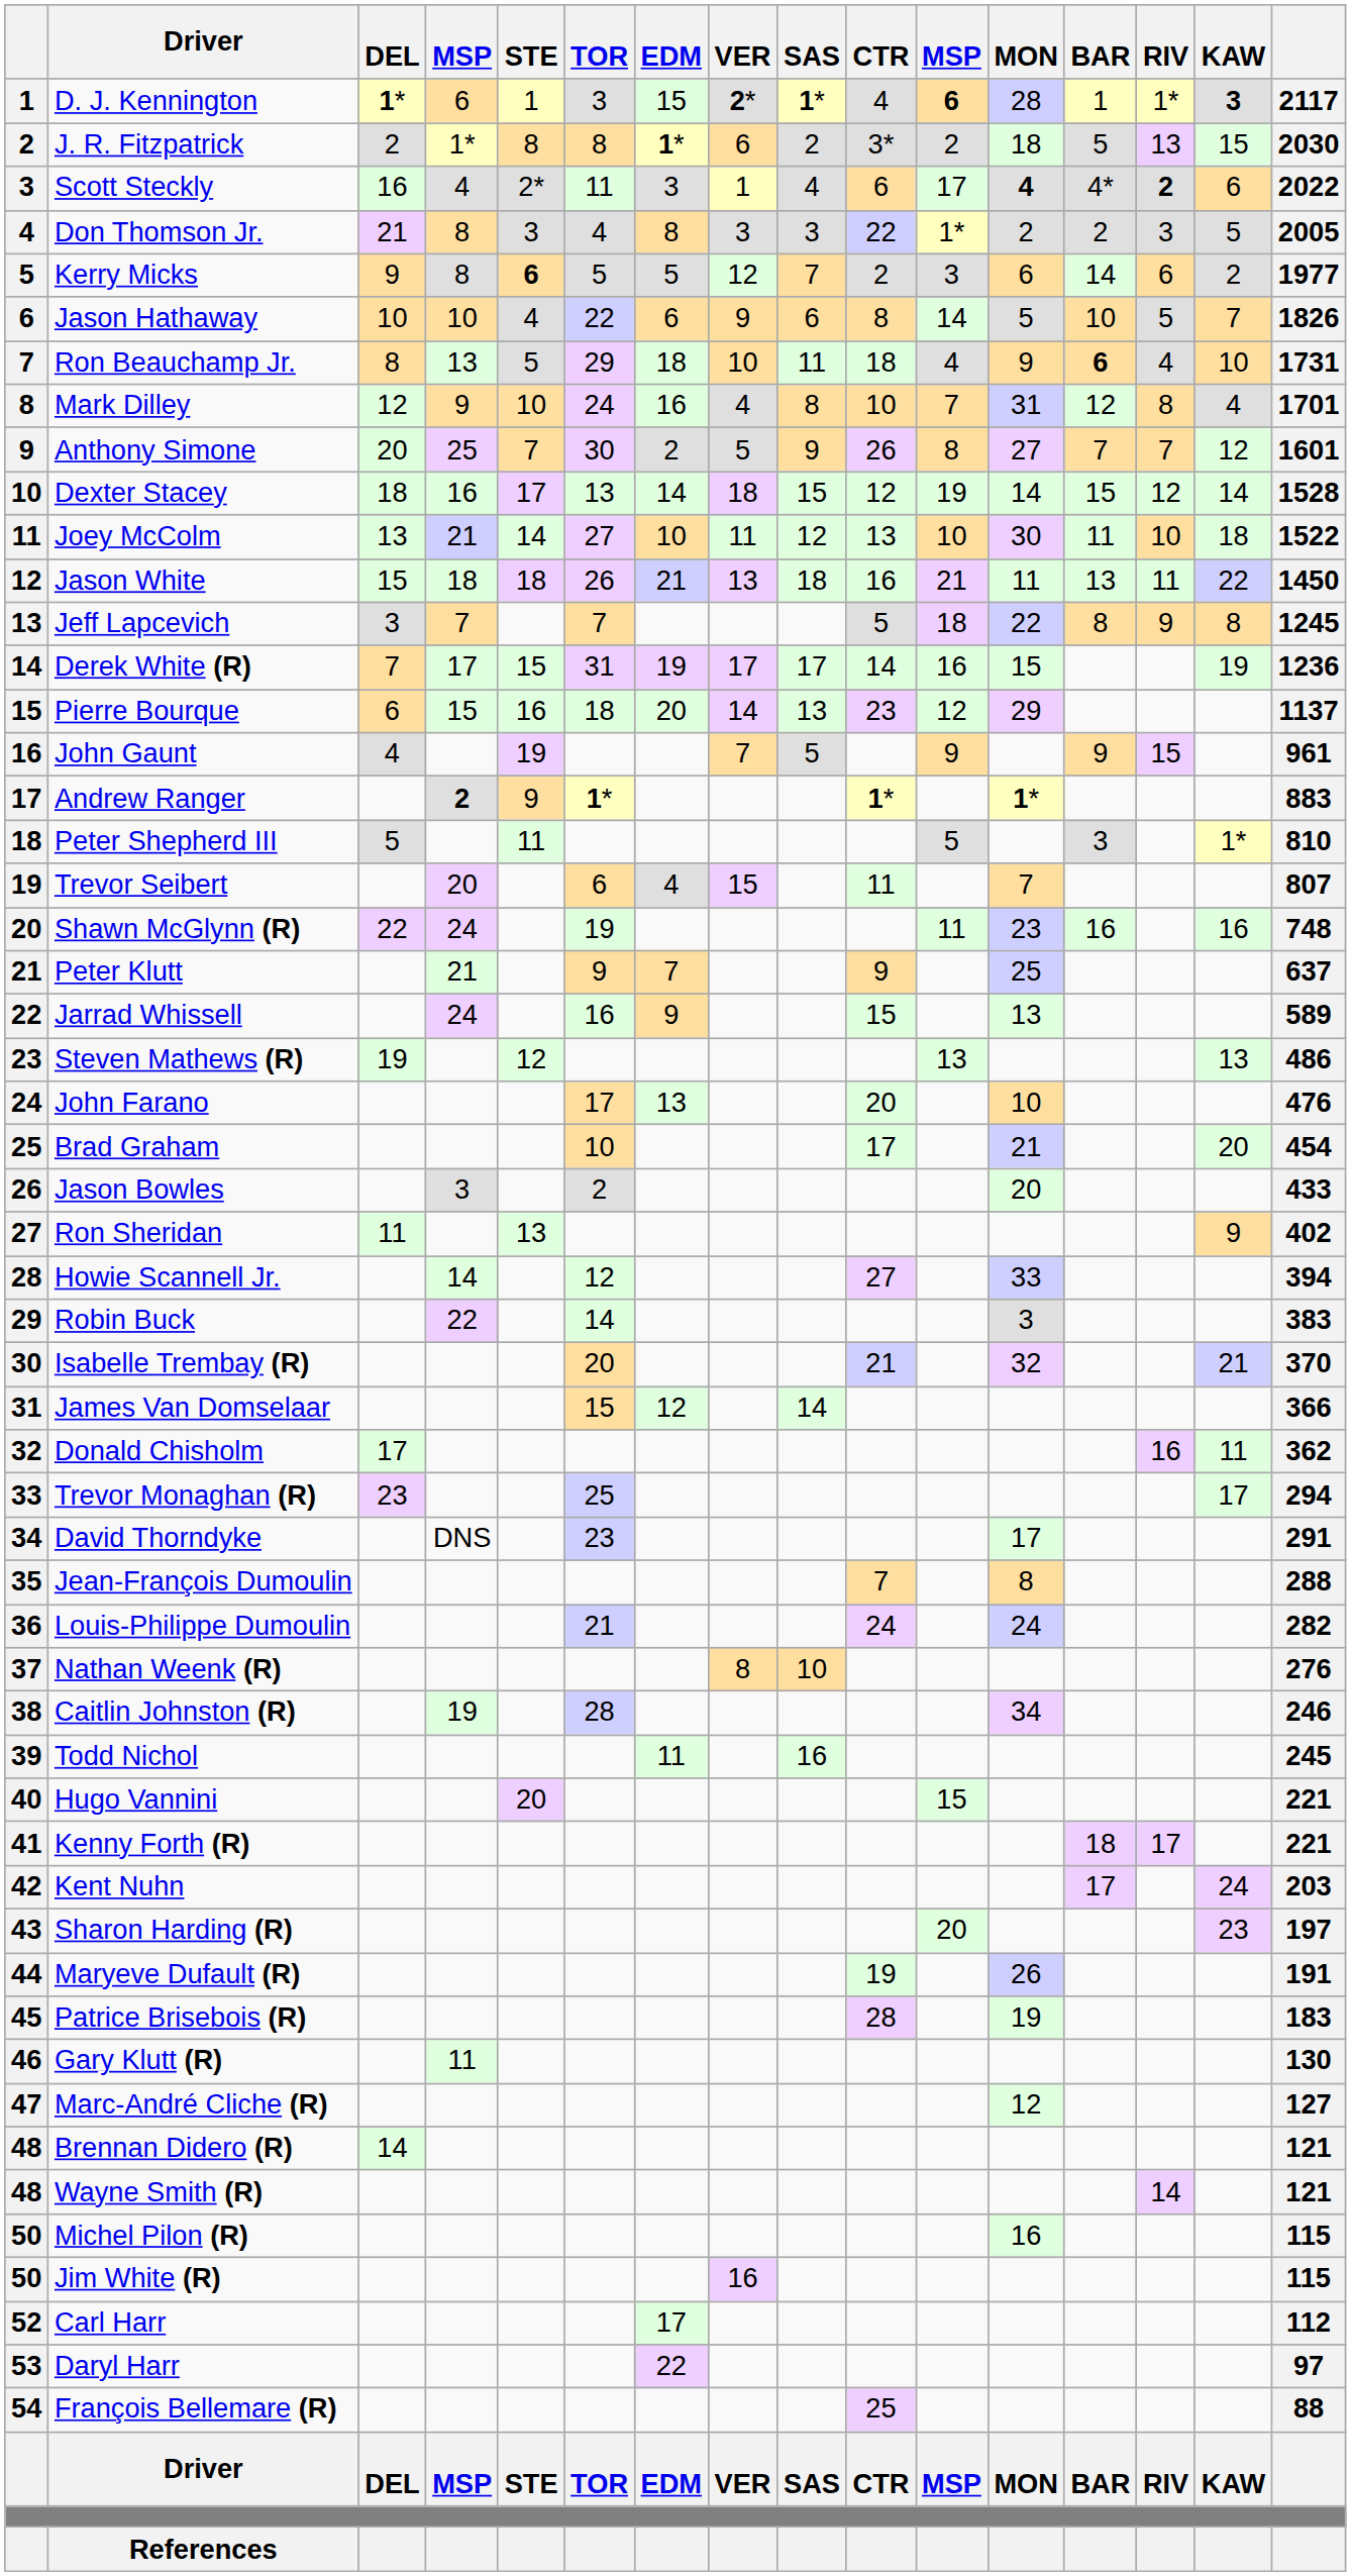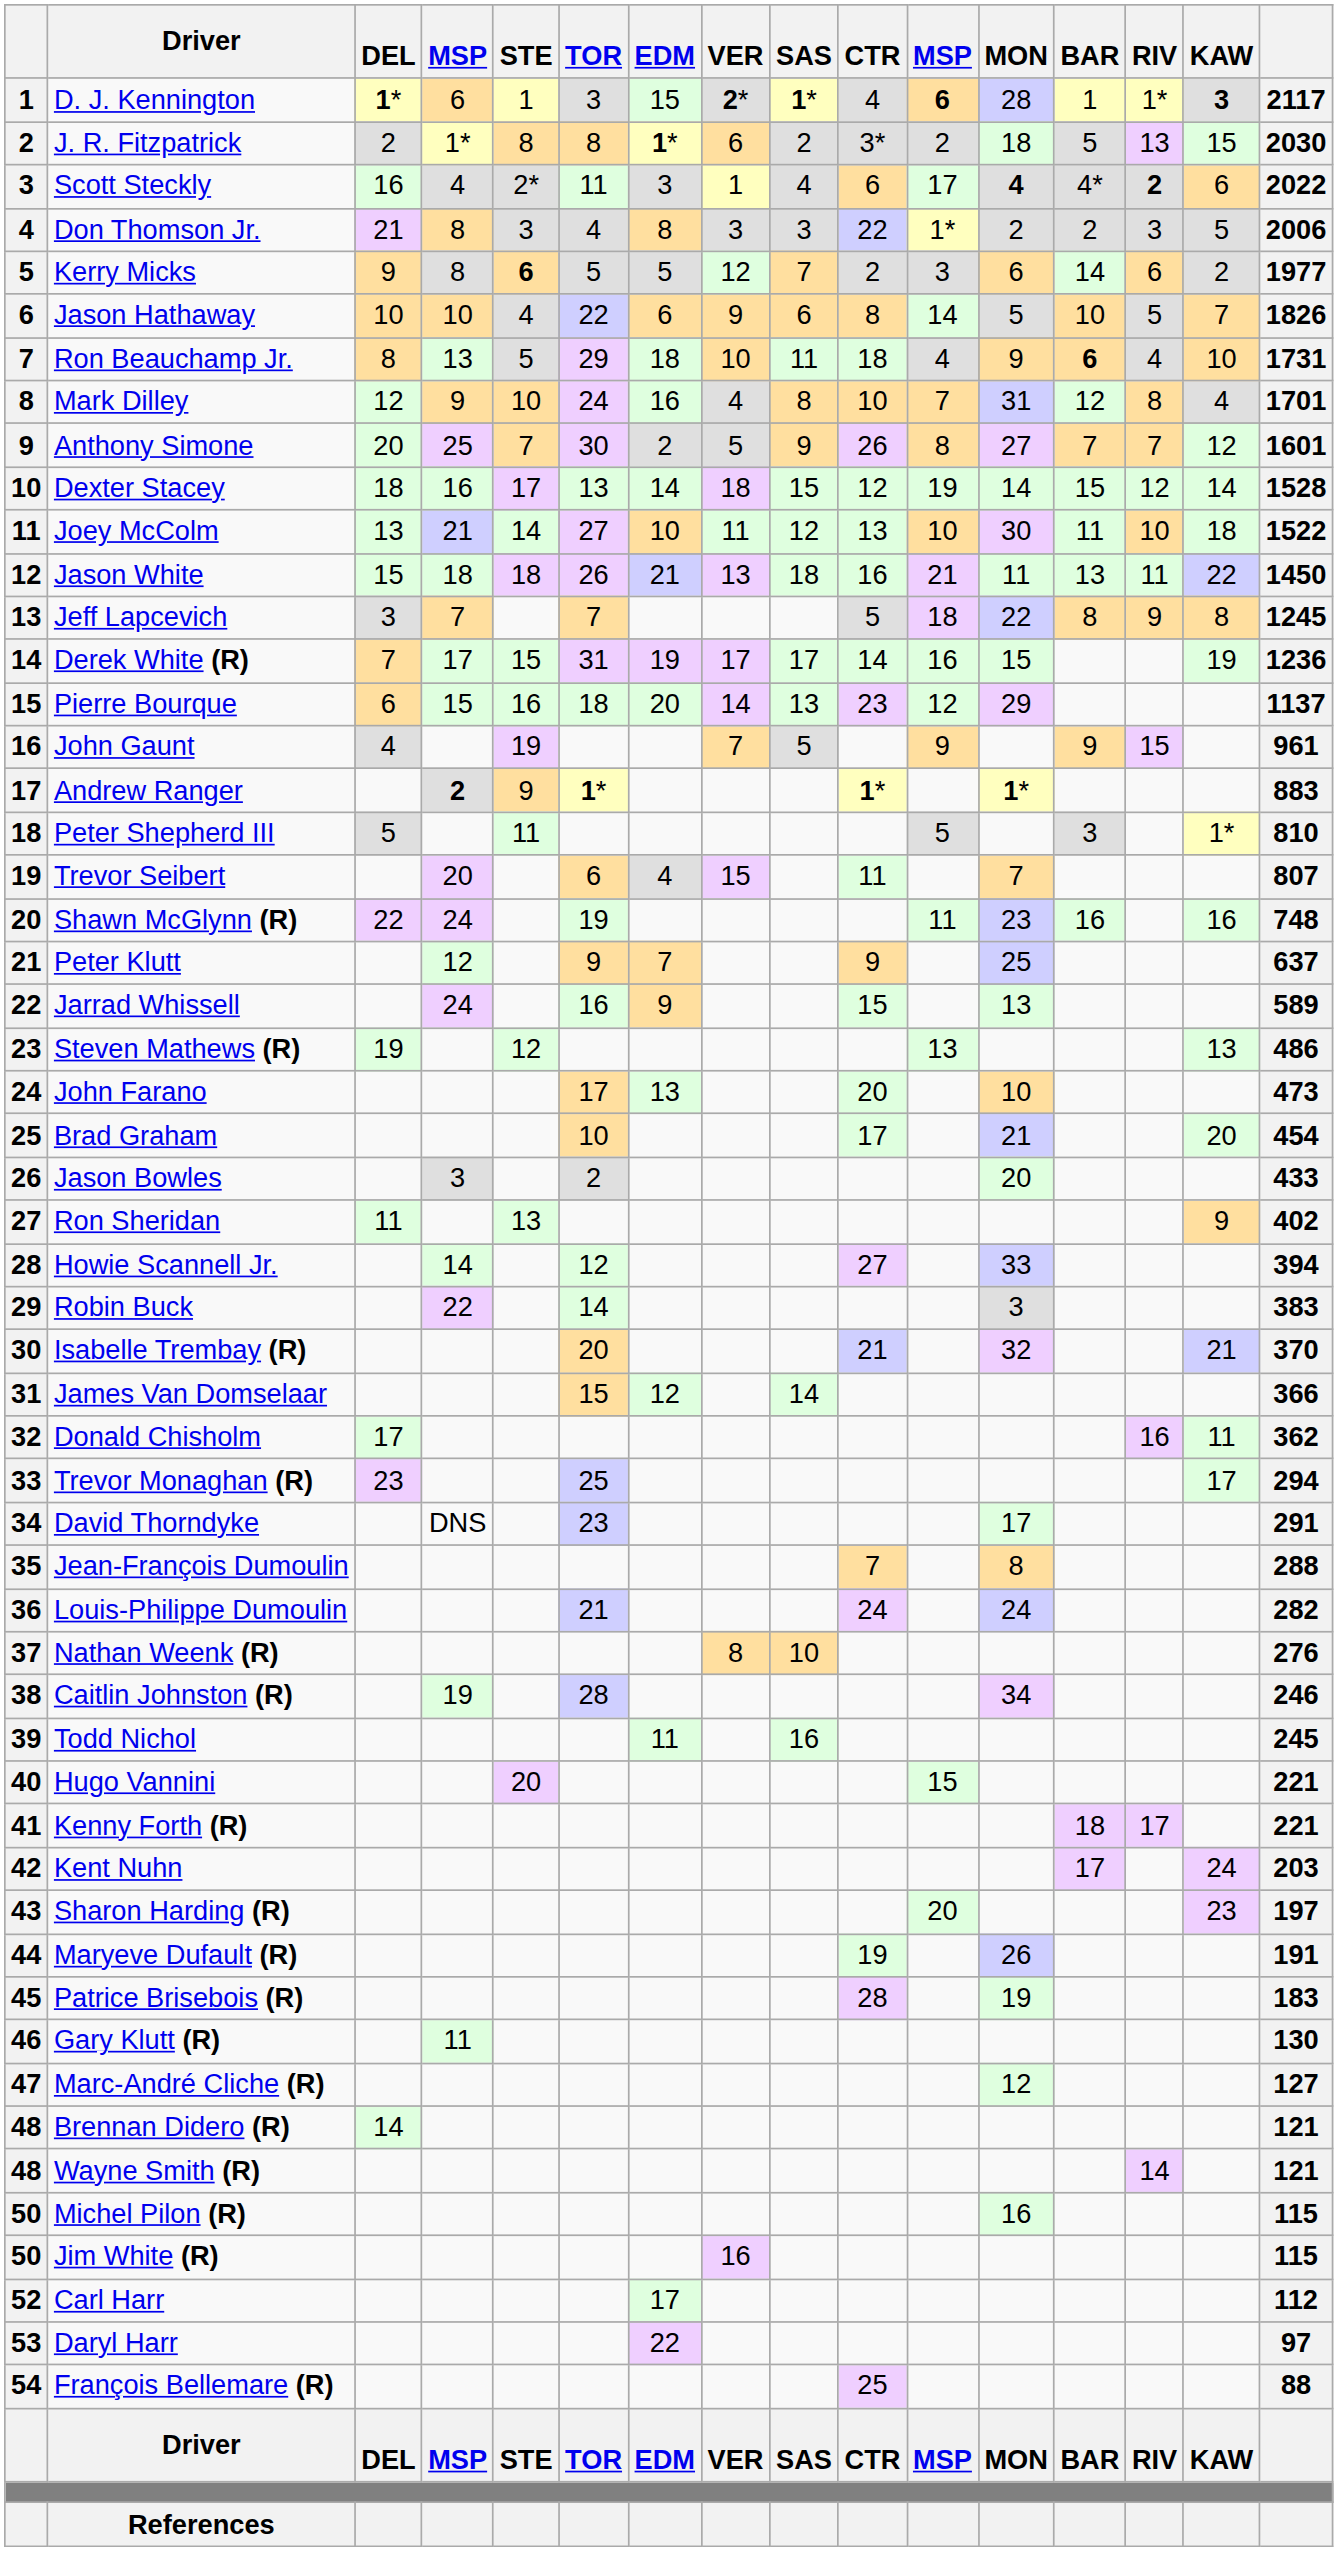Don Thomson Jr. | column 16: 2005 -> 2006
Peter Klutt | column 4: 21 -> 12
John Farano | column 16: 476 -> 473
